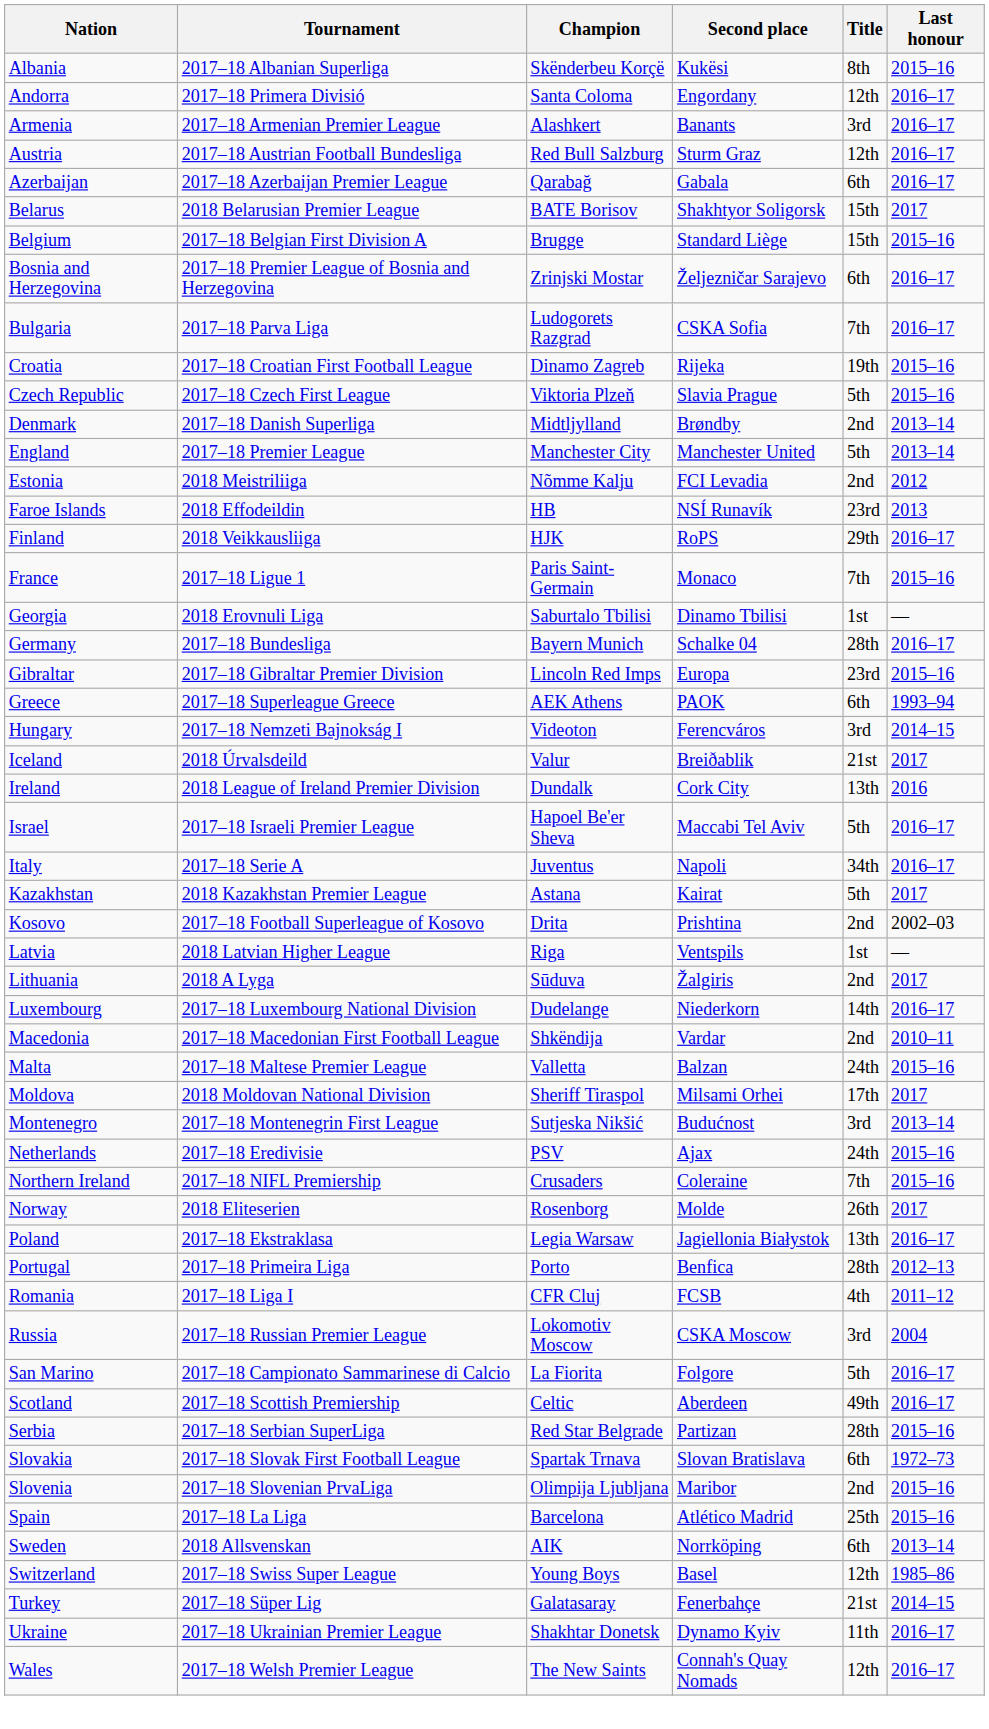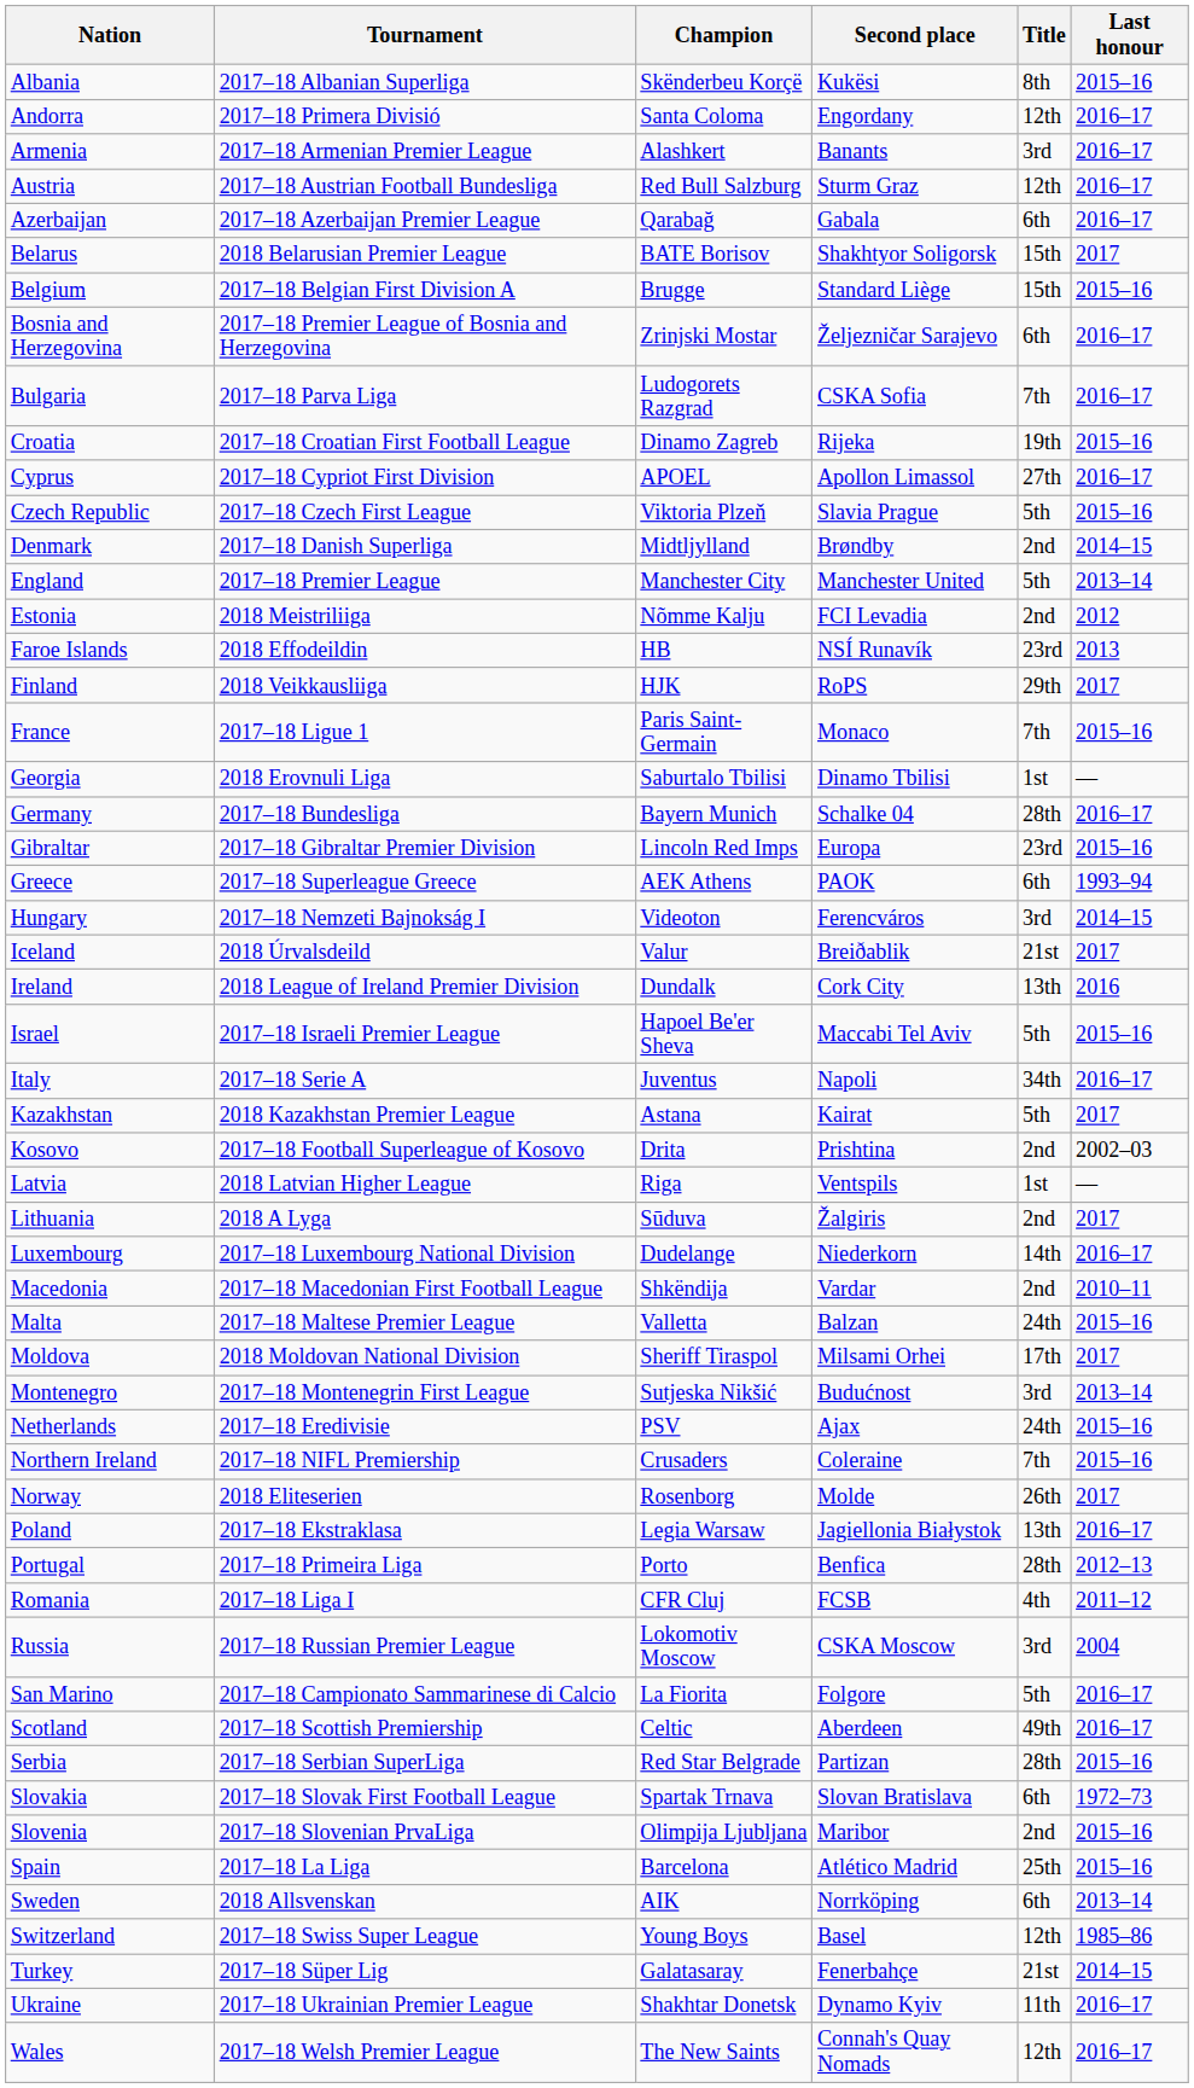+ row: Cyprus | 2017–18 Cypriot First Division | APOEL | Apollon Limassol | 27th | 2016–17
Denmark | Last honour: 2013–14 -> 2014–15
Finland | Last honour: 2016–17 -> 2017
Israel | Last honour: 2016–17 -> 2015–16
